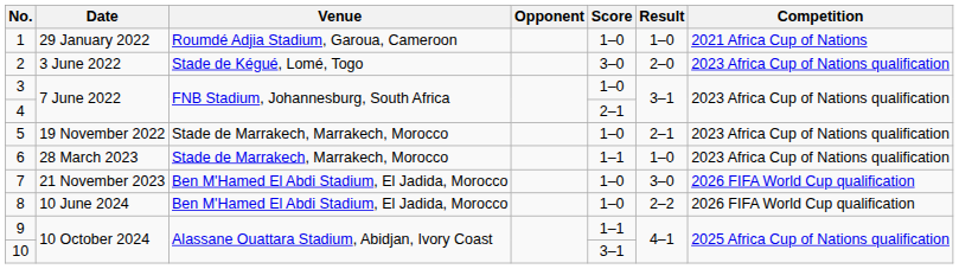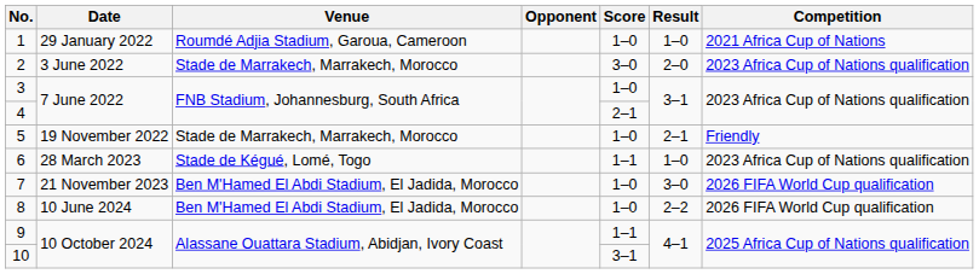2 | Venue: Stade de Kégué, Lomé, Togo -> Stade de Marrakech, Marrakech, Morocco
5 | Competition: 2023 Africa Cup of Nations qualification -> Friendly
6 | Venue: Stade de Marrakech, Marrakech, Morocco -> Stade de Kégué, Lomé, Togo
